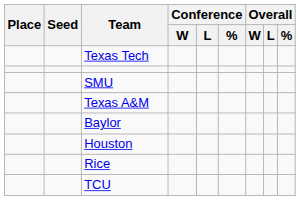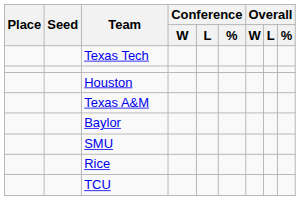rows swapped: SMU <-> Houston
